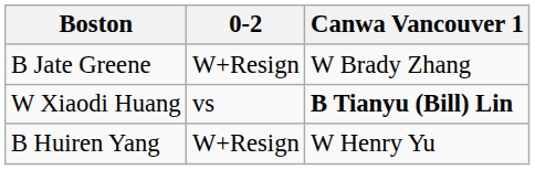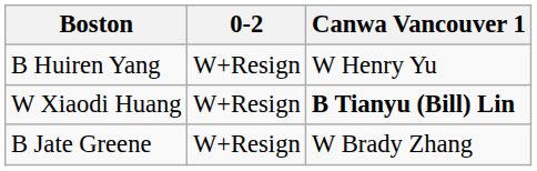rows swapped: B Huiren Yang <-> B Jate Greene
W Xiaodi Huang | 0-2: vs -> W+Resign
